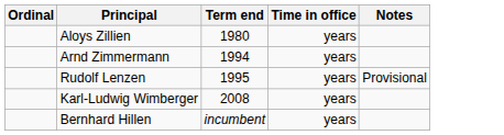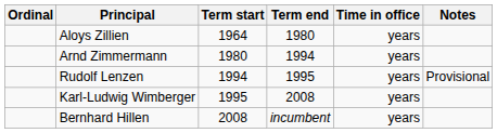+ column: Term start | 1964 | 1980 | 1994 | 1995 | 2008
